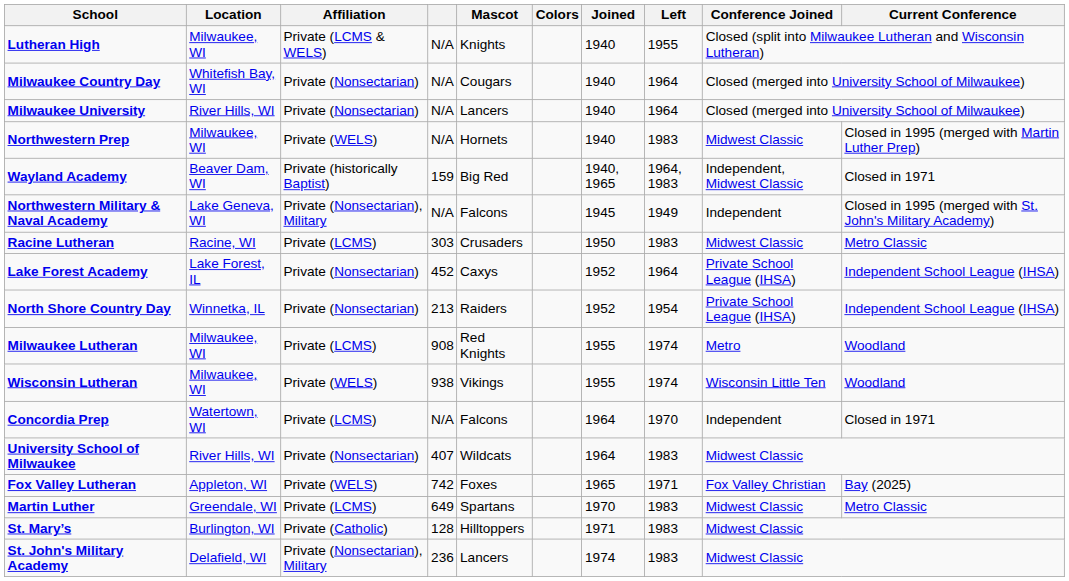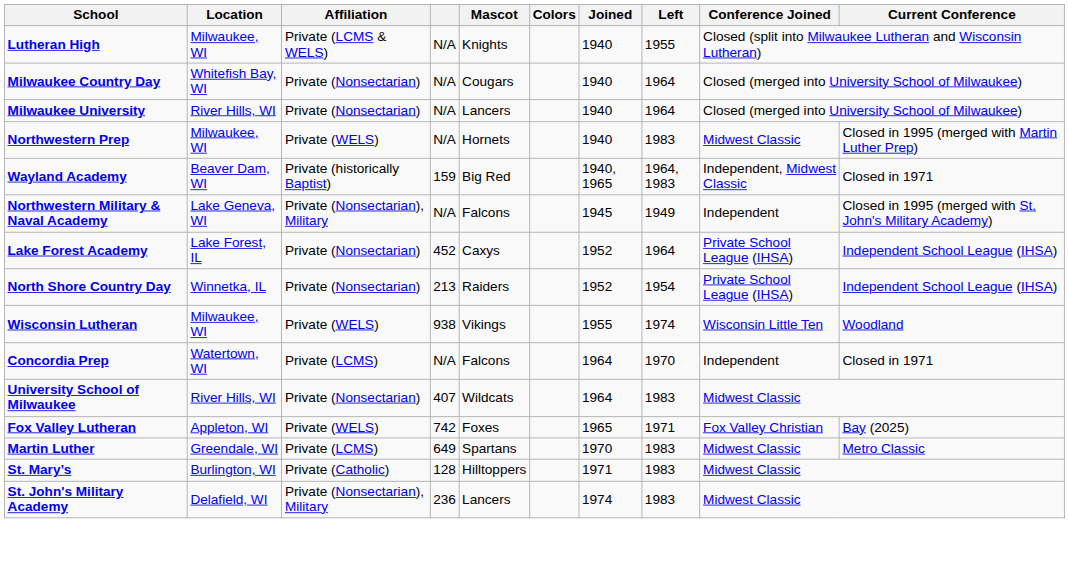- row: Racine Lutheran | Racine, WI | Private (LCMS) | 303 | Crusaders | 1950 | 1983 | Midwest Classic | Metro Classic
- row: Milwaukee Lutheran | Milwaukee, WI | Private (LCMS) | 908 | Red Knights | 1955 | 1974 | Metro | Woodland
